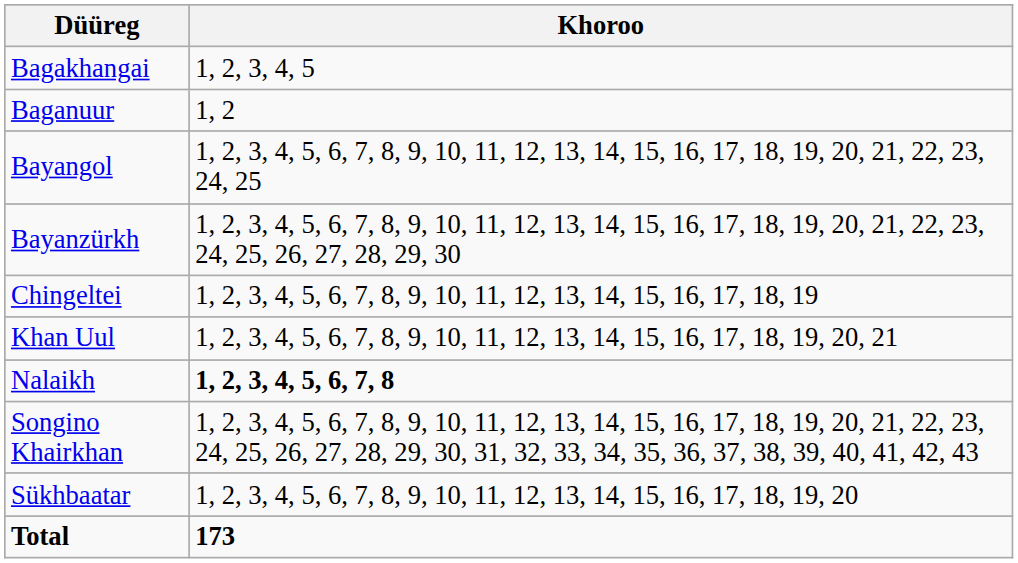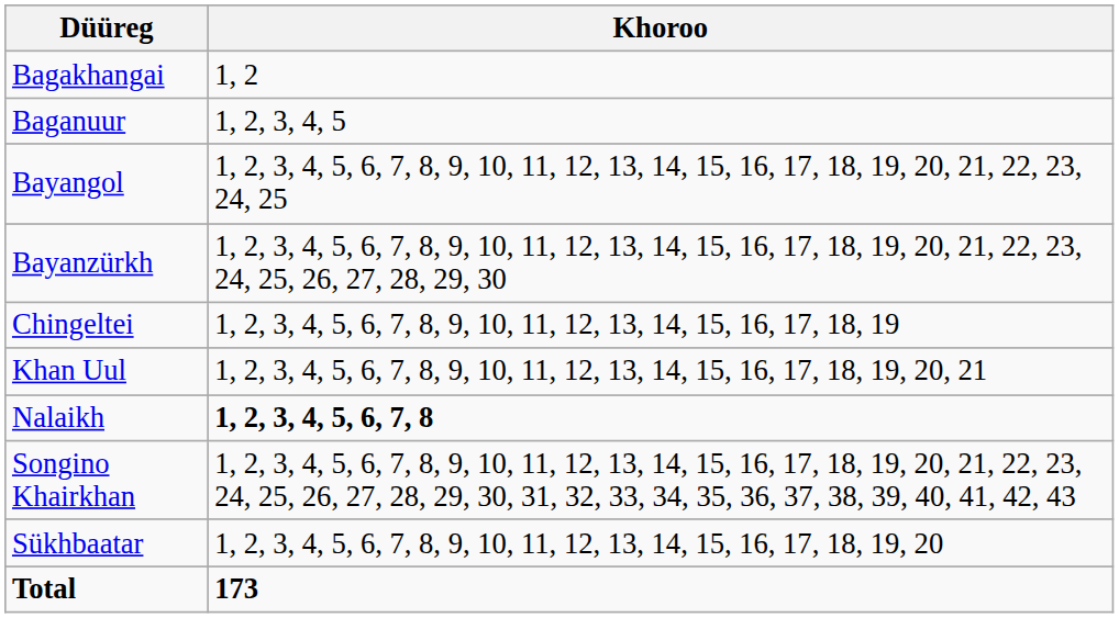Bagakhangai | Khoroo: 1, 2, 3, 4, 5 -> 1, 2
Baganuur | Khoroo: 1, 2 -> 1, 2, 3, 4, 5
